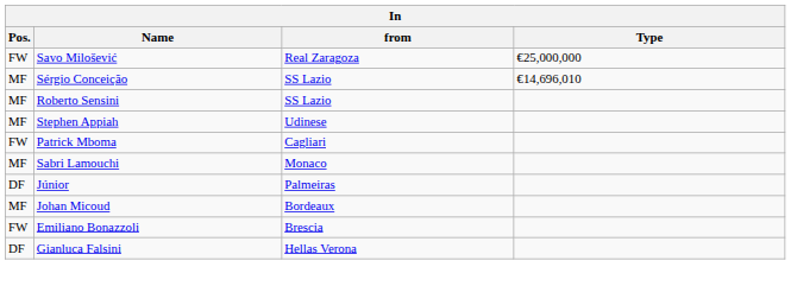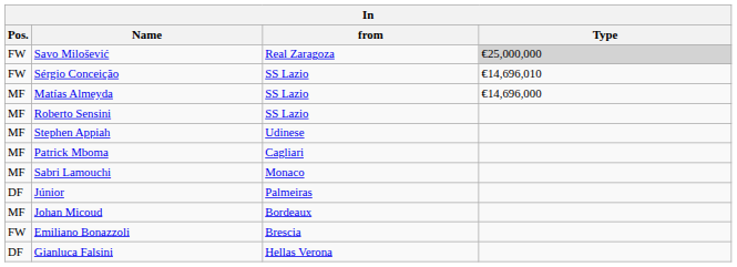Savo Milošević | Type: no background -> lightgrey background
Sérgio Conceição | Pos.: MF -> FW
+ row: MF | Matías Almeyda | SS Lazio | €14,696,000
Patrick Mboma | Pos.: FW -> MF
